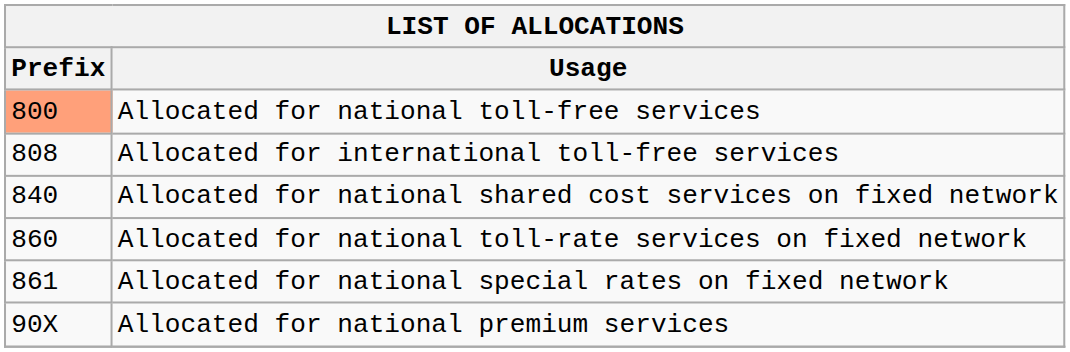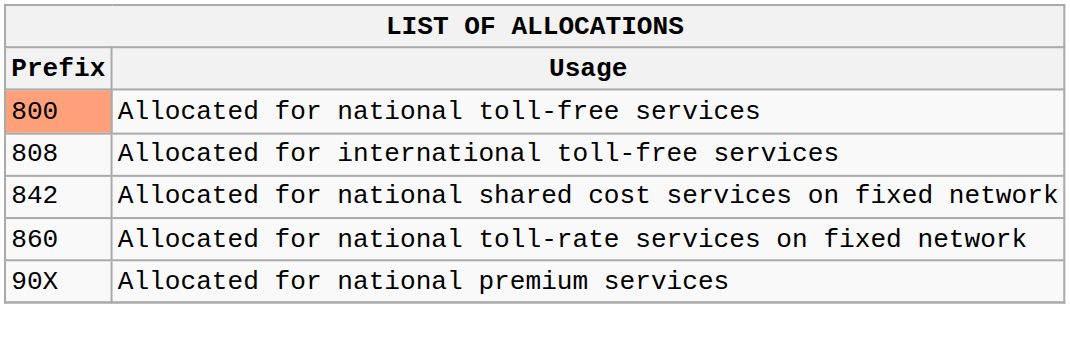Allocated for national shared cost services on fixed network | Prefix: 840 -> 842
- row: 861 | Allocated for national special rates on fixed network
